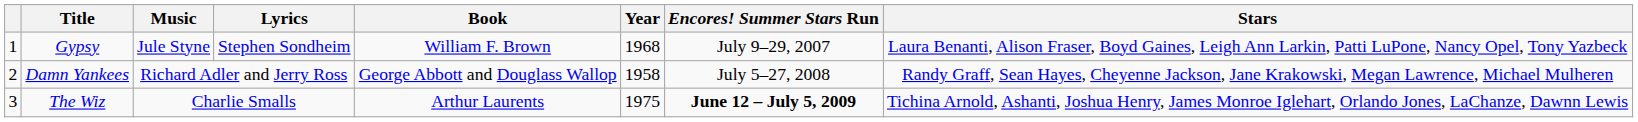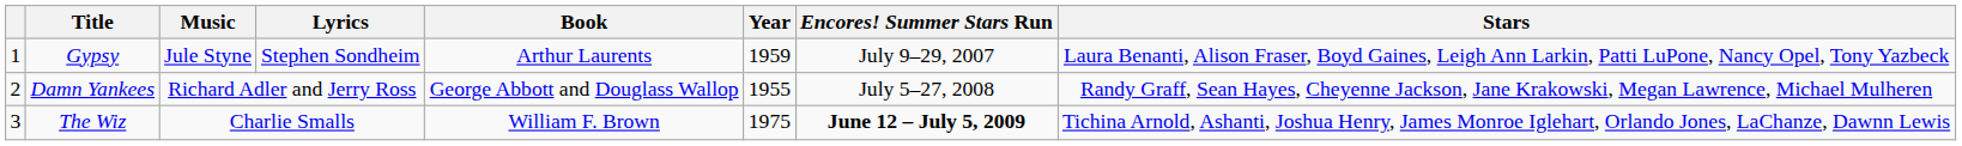Gypsy | Book: William F. Brown -> Arthur Laurents
Gypsy | Year: 1968 -> 1959
Damn Yankees | Year: 1958 -> 1955
The Wiz | Book: Arthur Laurents -> William F. Brown
